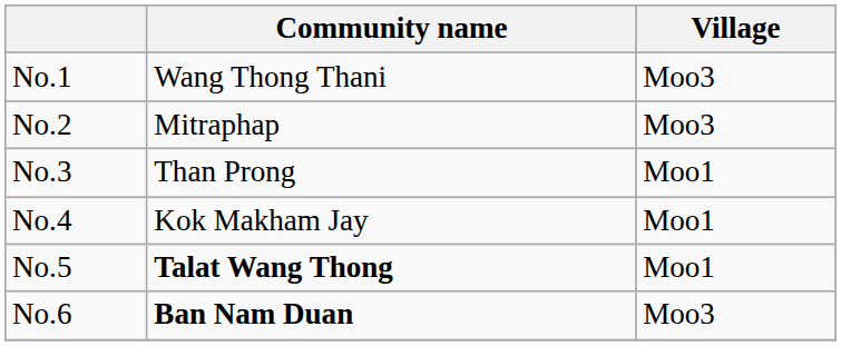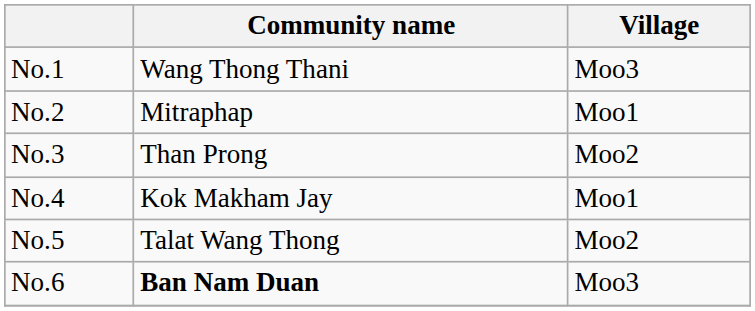No.2 | Village: Moo3 -> Moo1
No.3 | Village: Moo1 -> Moo2
No.5 | Community name: bold -> normal
No.5 | Village: Moo1 -> Moo2
